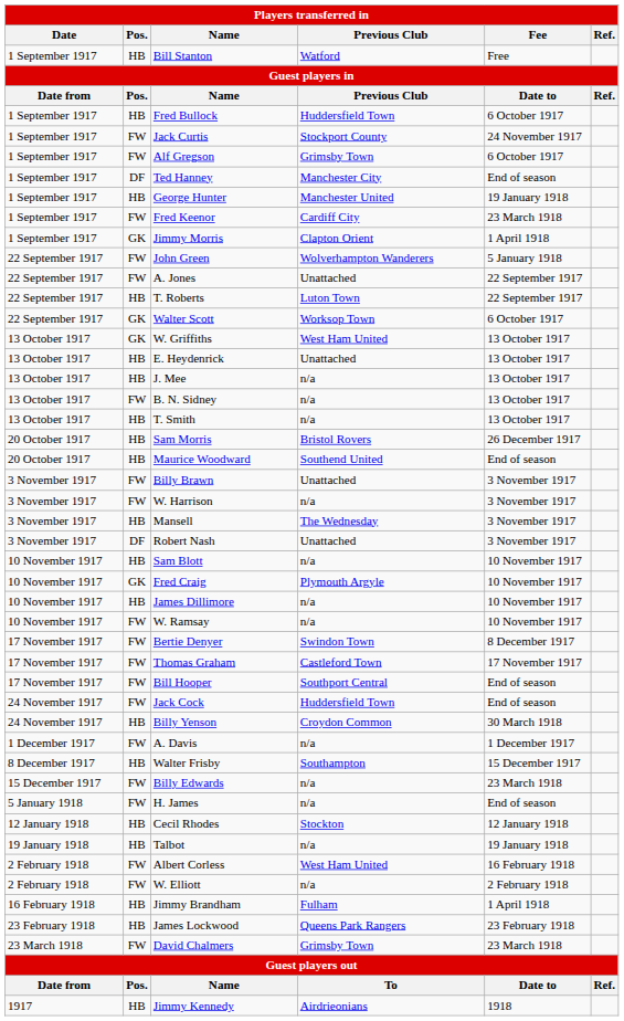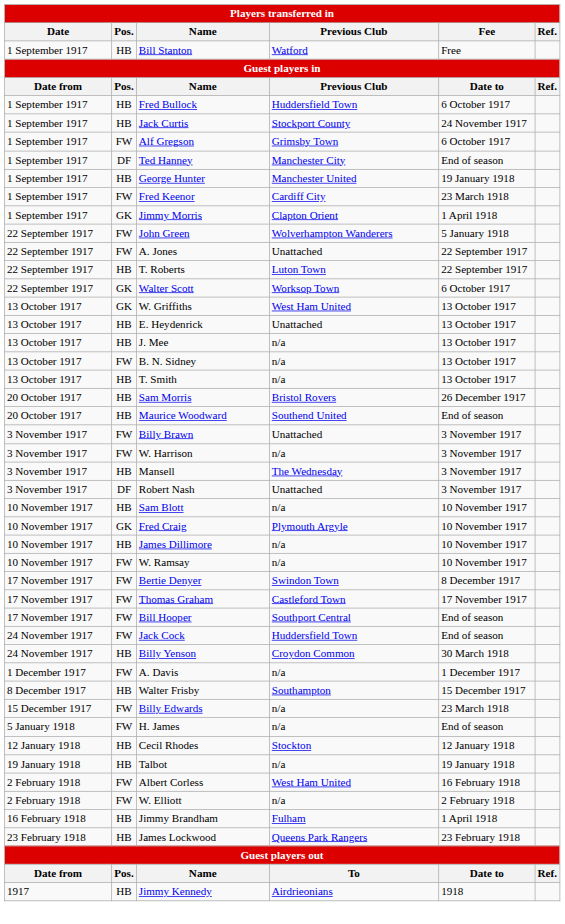Jack Curtis | Pos.: FW -> HB
- row: 23 March 1918 | FW | David Chalmers | Grimsby Town | 23 March 1918
